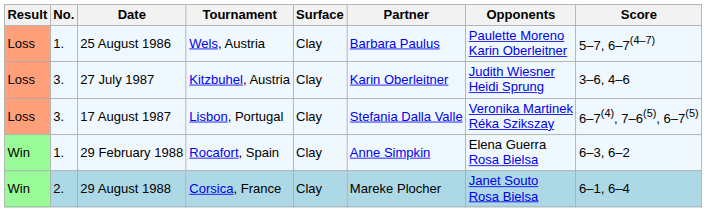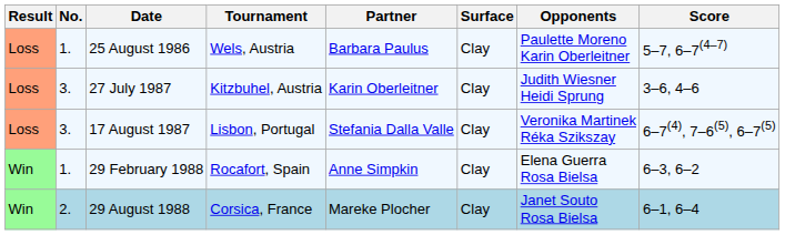columns swapped: Surface <-> Partner
